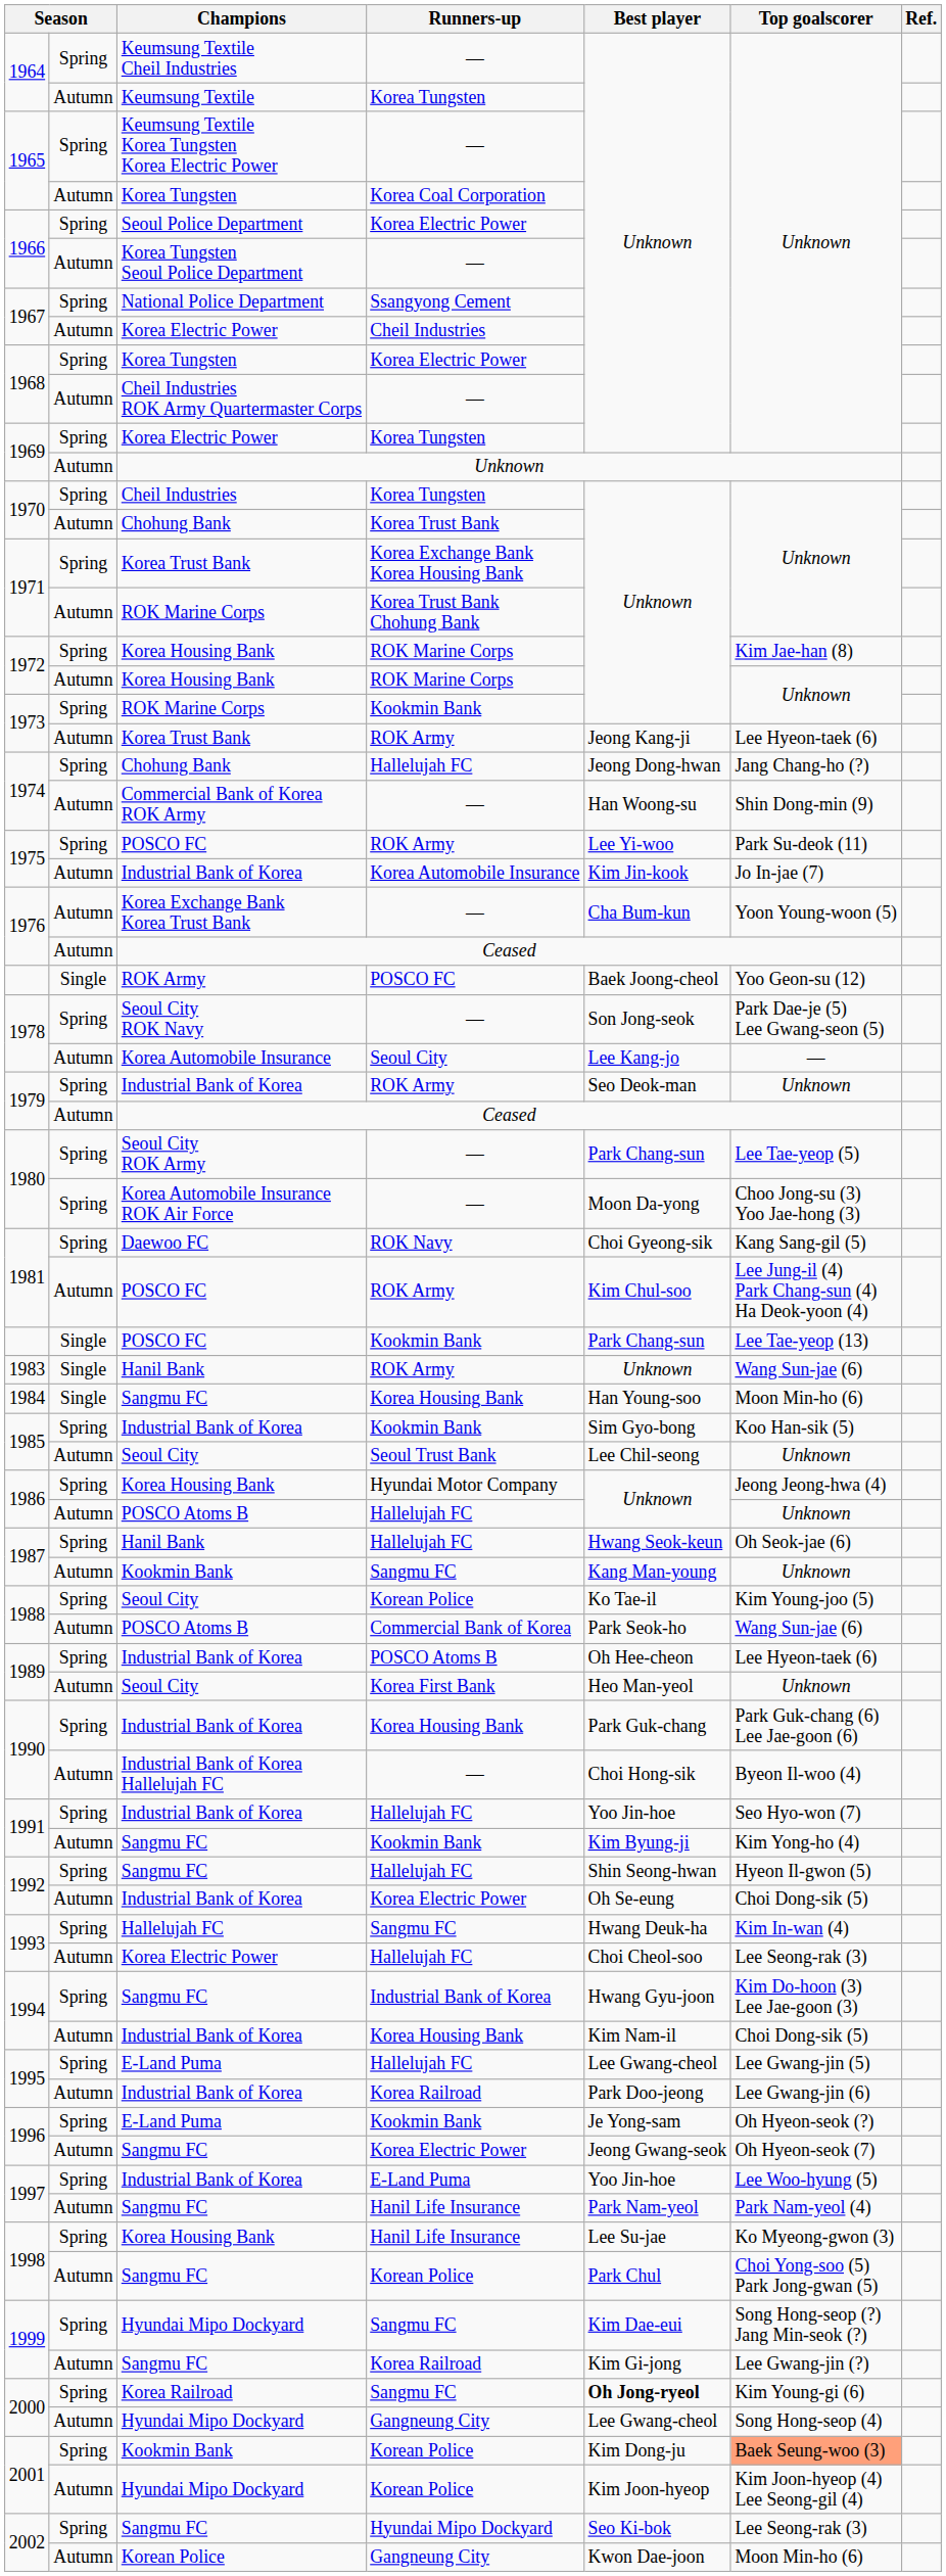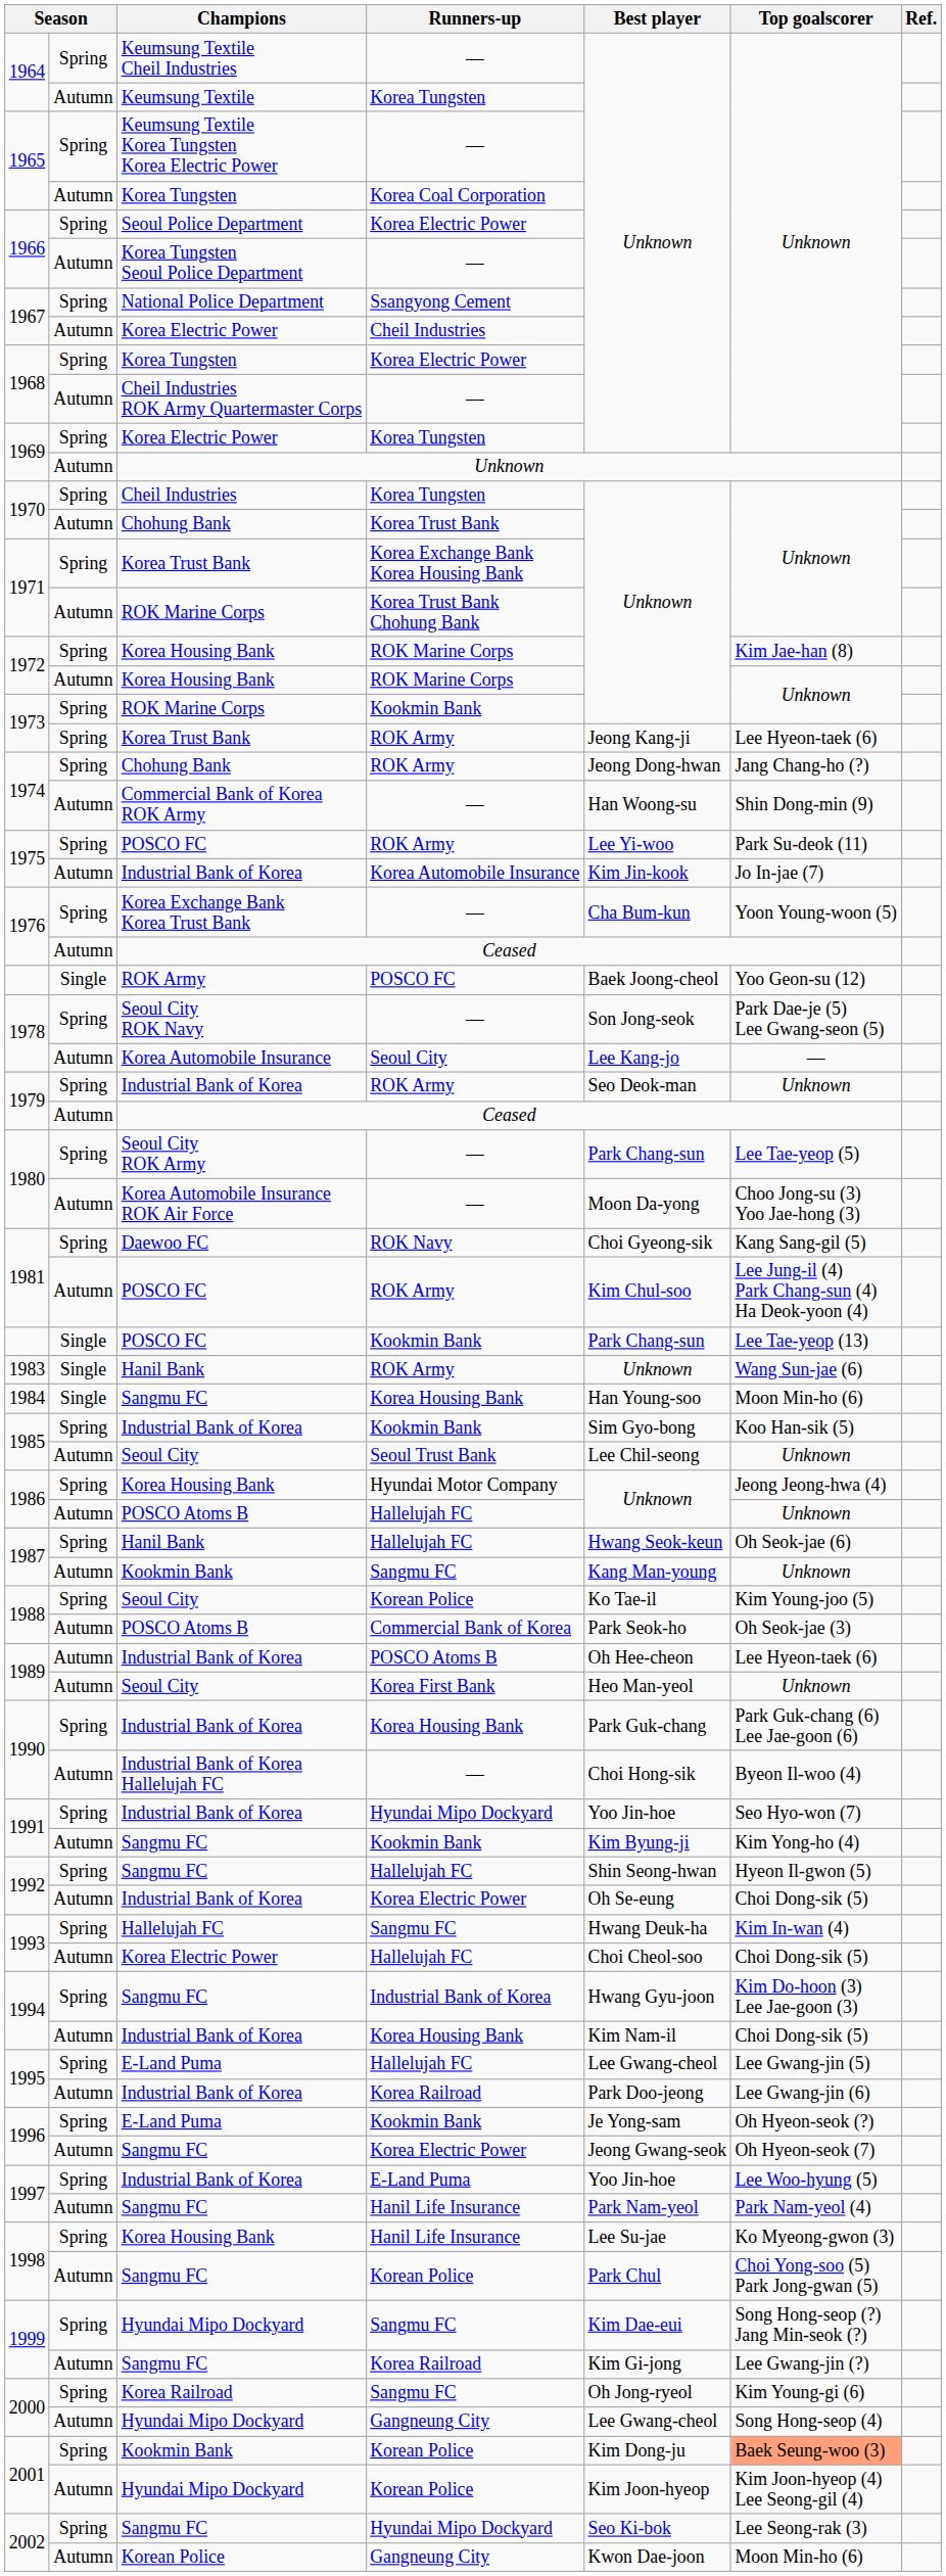1973 / Korea Trust Bank | column 2: Autumn -> Spring
1974 / Chohung Bank | Runners-up: Hallelujah FC -> ROK Army
1976 / Korea Exchange Bank Korea Trust Bank | column 2: Autumn -> Spring
1980 / Korea Automobile Insurance ROK Air Force | column 2: Spring -> Autumn
1988 / POSCO Atoms B | Top goalscorer: Wang Sun-jae (6) -> Oh Seok-jae (3)
1989 / Industrial Bank of Korea | column 2: Spring -> Autumn
1991 / Industrial Bank of Korea | Runners-up: Hallelujah FC -> Hyundai Mipo Dockyard
1993 / Korea Electric Power | Top goalscorer: Lee Seong-rak (3) -> Choi Dong-sik (5)
2000 / Korea Railroad | Best player: bold -> normal
